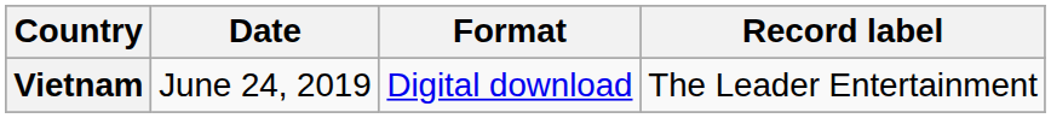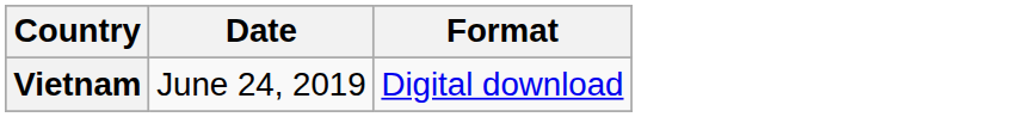- column: Record label | The Leader Entertainment
